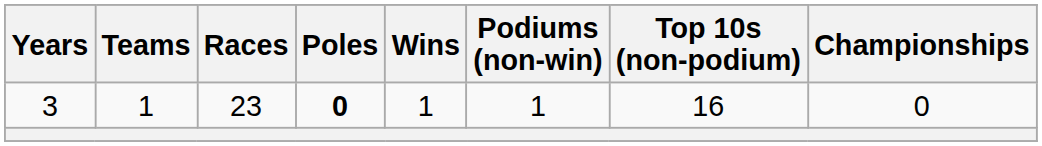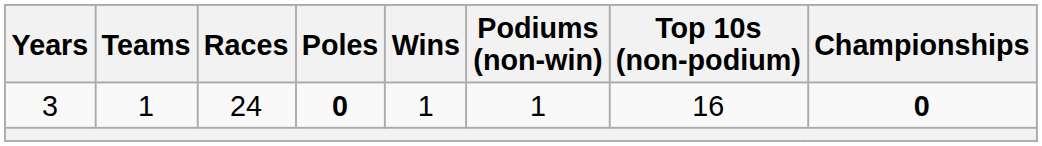3 | Races: 23 -> 24
3 | Championships: normal -> bold
